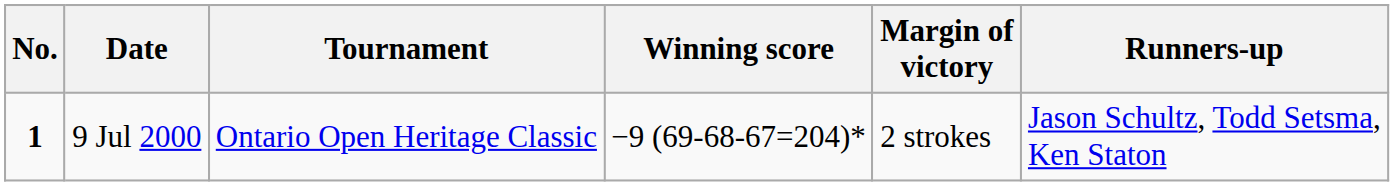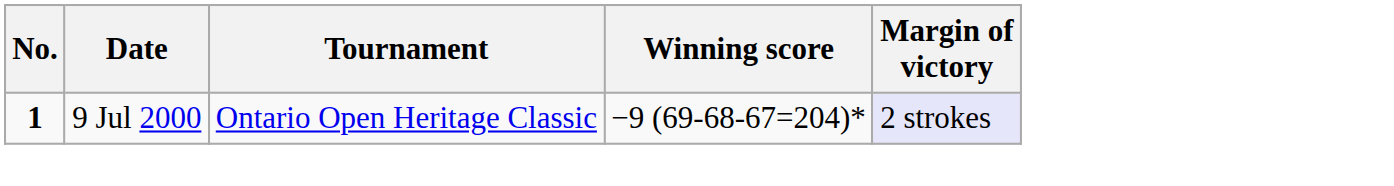- column: Runners-up | Jason Schultz, Todd Setsma, Ken Staton
9 Jul 2000 | Margin of victory: no background -> lavender background
